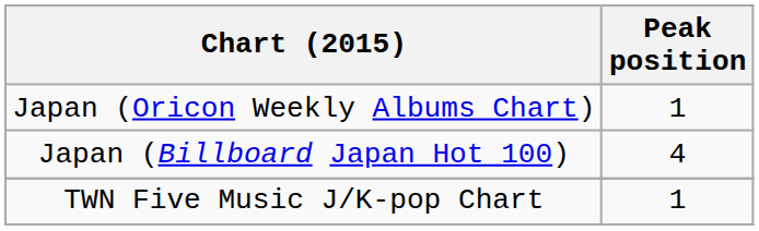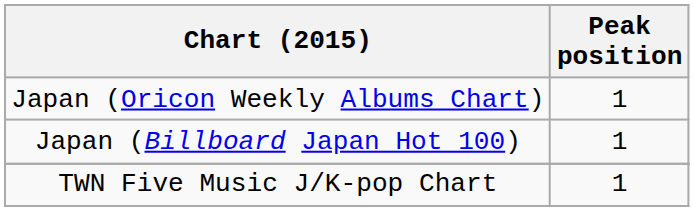Japan (Billboard Japan Hot 100) | Peak position: 4 -> 1
